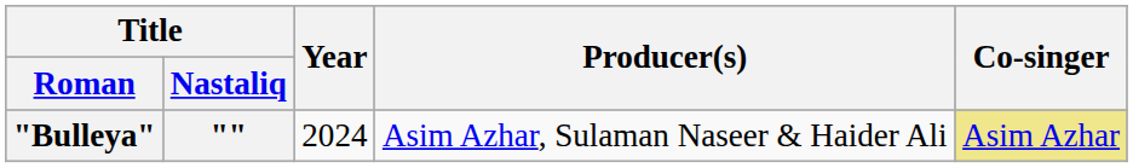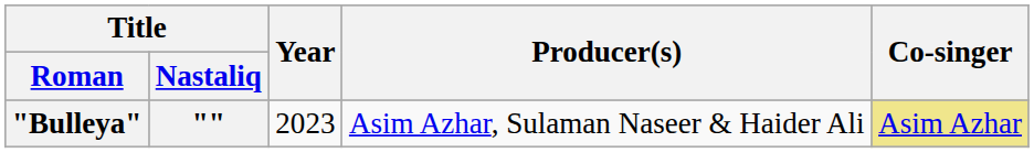"Bulleya" | Year: 2024 -> 2023
